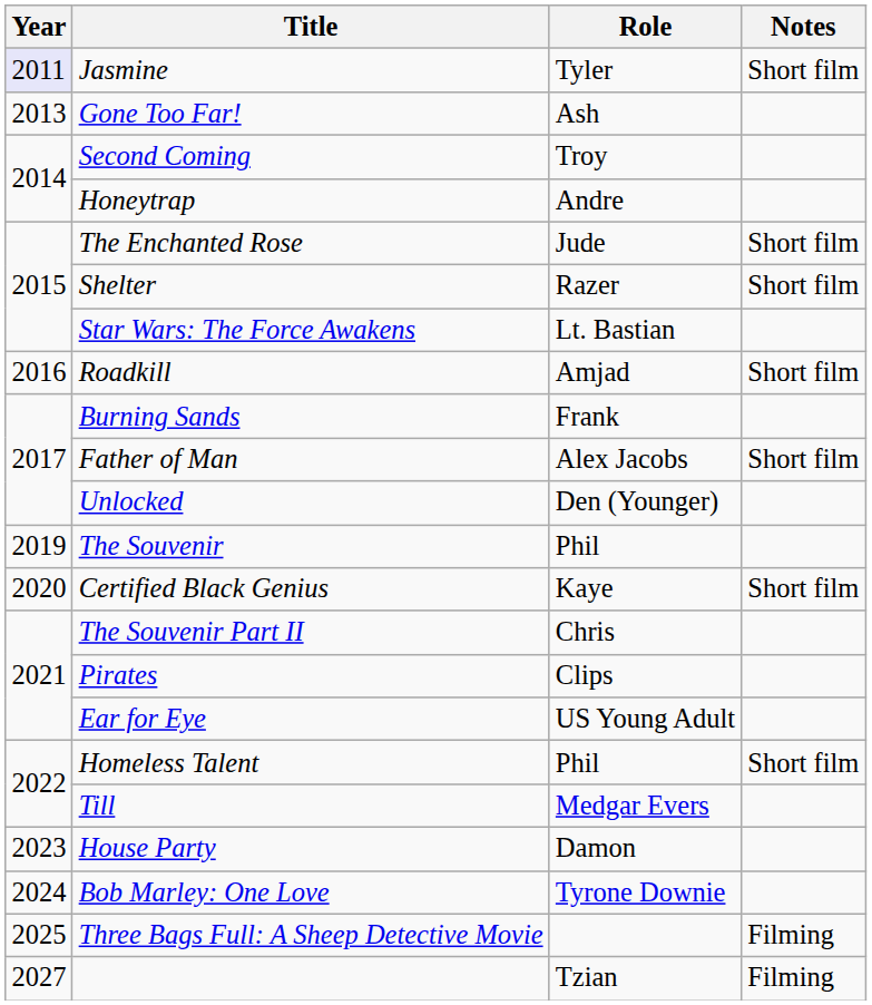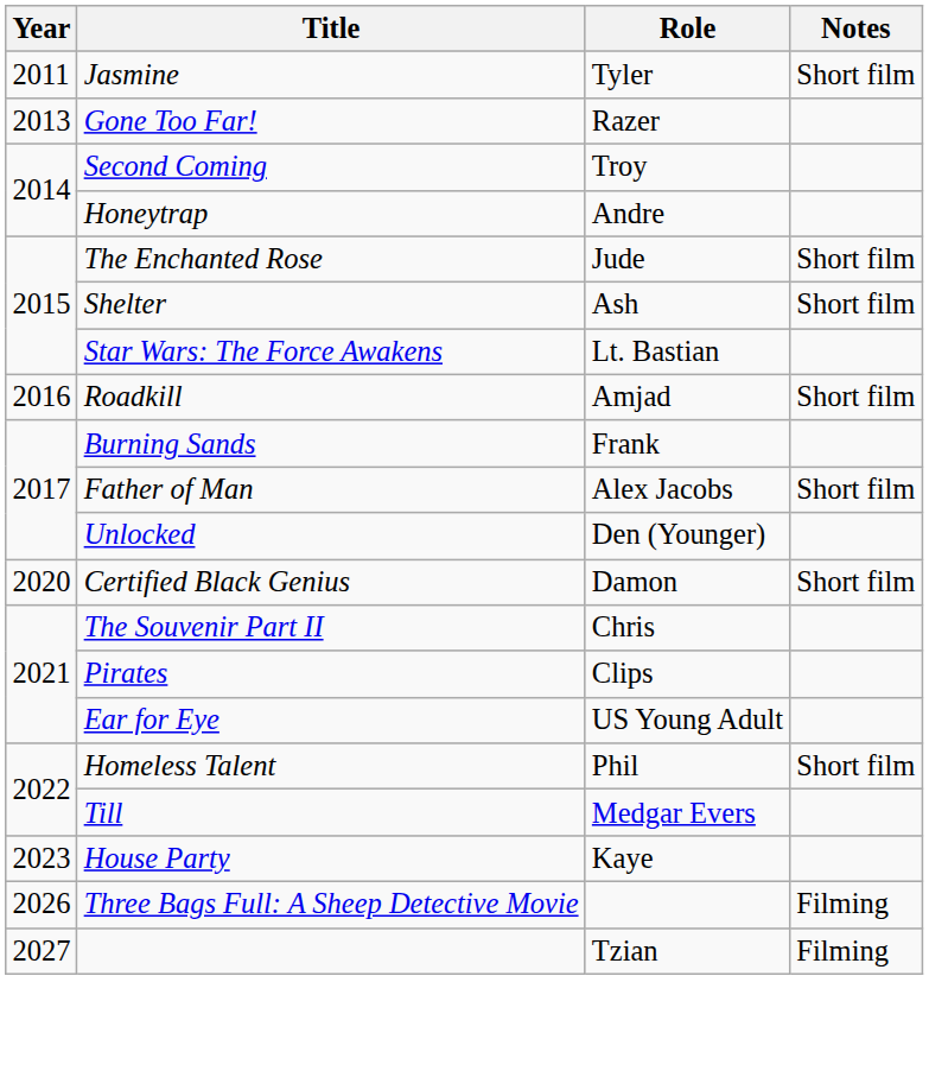Jasmine | Year: lavender background -> no background
Gone Too Far! | Role: Ash -> Razer
Shelter | Role: Razer -> Ash
- row: 2019 | The Souvenir | Phil
Certified Black Genius | Role: Kaye -> Damon
House Party | Role: Damon -> Kaye
- row: 2024 | Bob Marley: One Love | Tyrone Downie
Three Bags Full: A Sheep Detective Movie | Year: 2025 -> 2026
